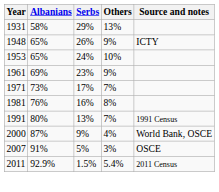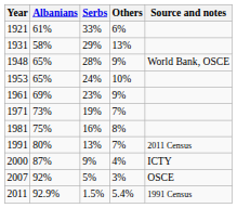+ row: 1921 | 61% | 33% | 6%
1948 | Serbs: 26% -> 28%
1948 | Source and notes: ICTY -> World Bank, OSCE
1971 | Serbs: 17% -> 19%
1981 | Albanians: 76% -> 75%
1991 | Source and notes: 1991 Census -> 2011 Census
2000 | Source and notes: World Bank, OSCE -> ICTY
2007 | Albanians: 91% -> 92%
2011 | Source and notes: 2011 Census -> 1991 Census
